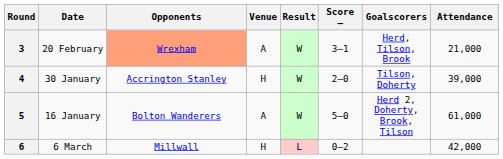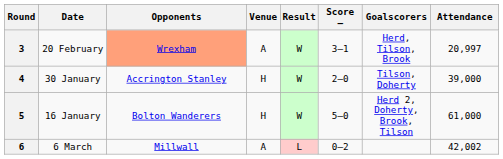3 | Attendance: 21,000 -> 20,997
5 | Venue: A -> H
6 | Venue: H -> A
6 | Attendance: 42,000 -> 42,002
